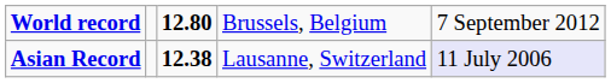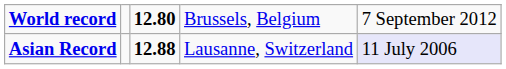Asian Record | column 3: 12.38 -> 12.88
